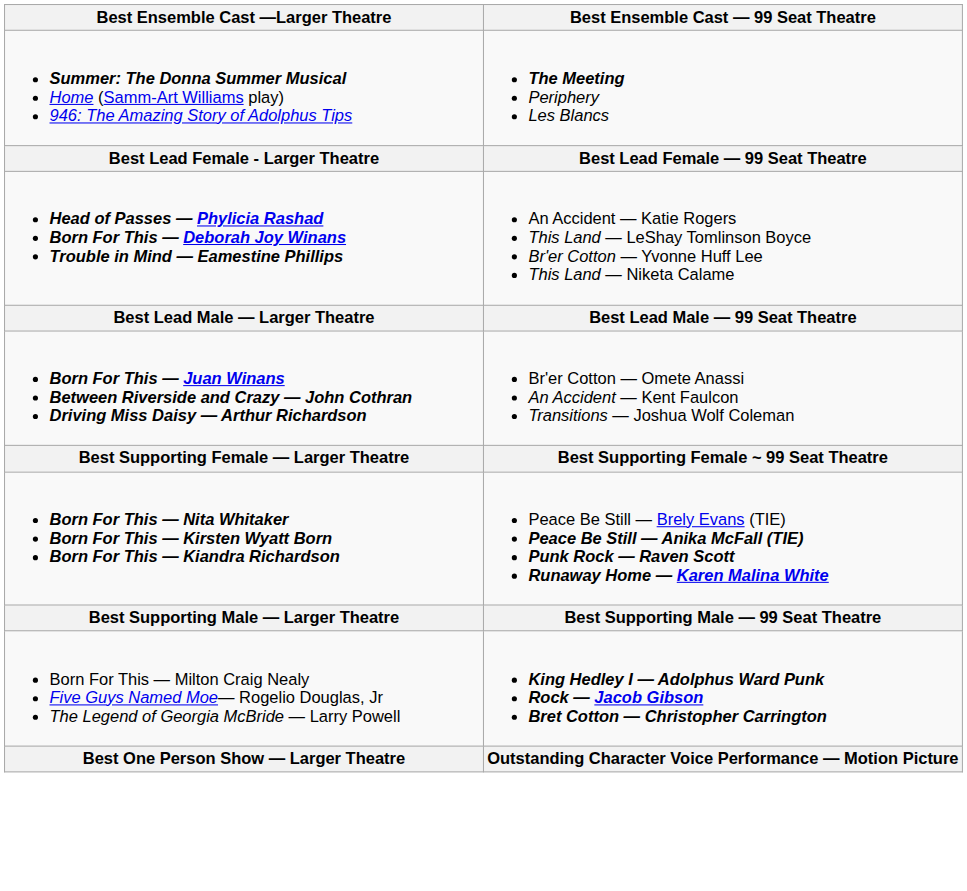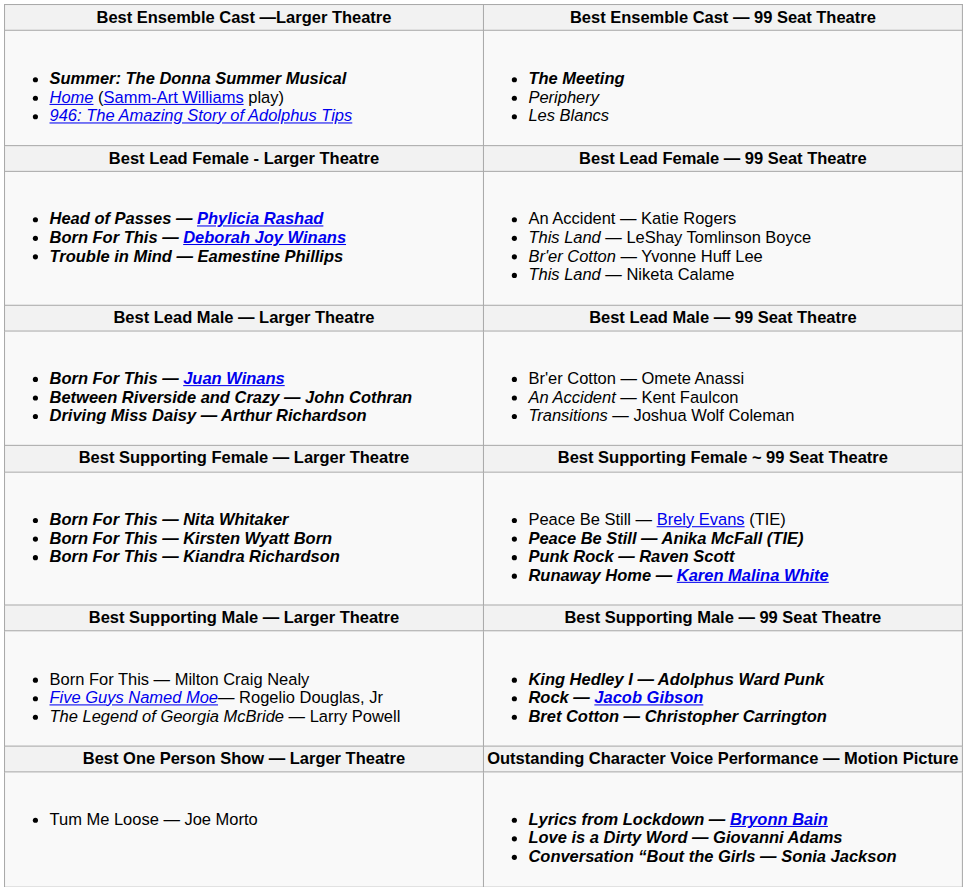+ row: Tum Me Loose — Joe Morto | Lyrics from Lockdown — Bryonn Bain Love is a Dirty Word — Giovanni Adams Conversation “Bout the Girls — Sonia Jackson
